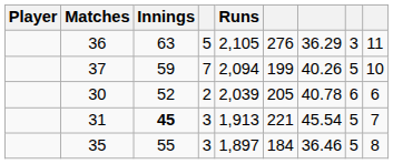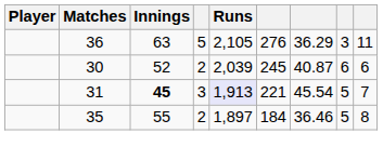- row: 37 | 59 | 7 | 2,094 | 199 | 40.26 | 5 | 10
30 | column 6: 205 -> 245
30 | column 7: 40.78 -> 40.87
31 | Runs: no background -> lavender background
35 | column 4: 3 -> 2
